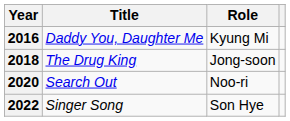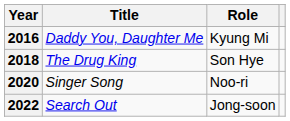2018 | Role: Jong-soon -> Son Hye
2020 | Title: Search Out -> Singer Song
2022 | Title: Singer Song -> Search Out
2022 | Role: Son Hye -> Jong-soon
